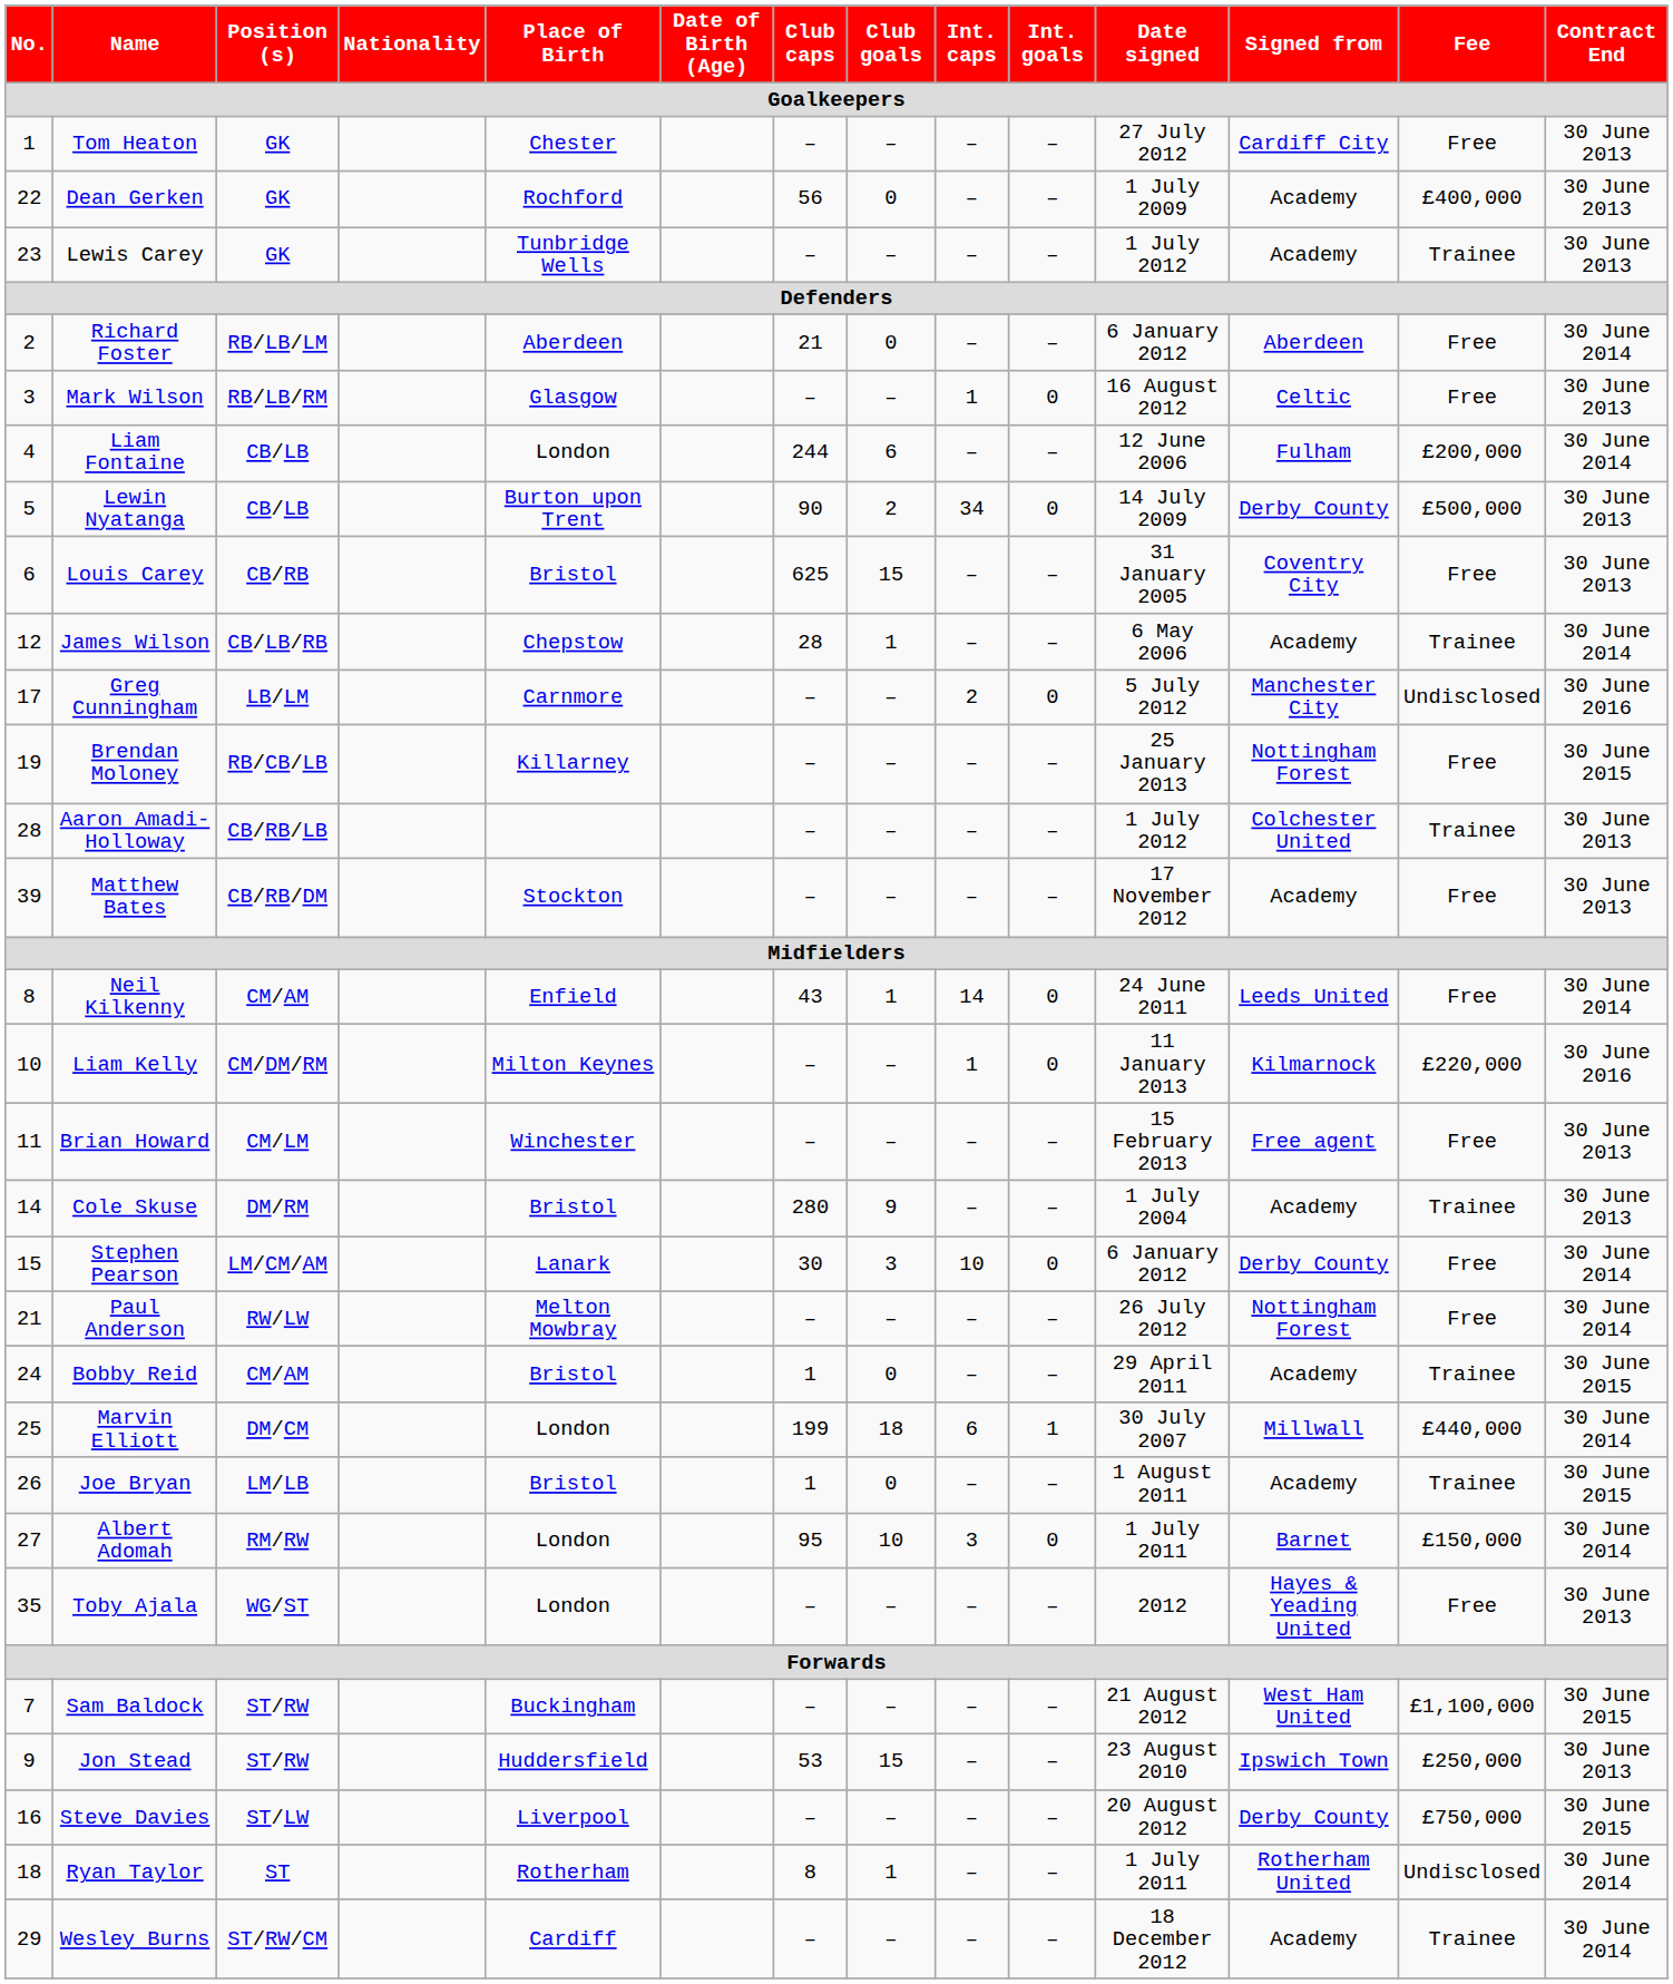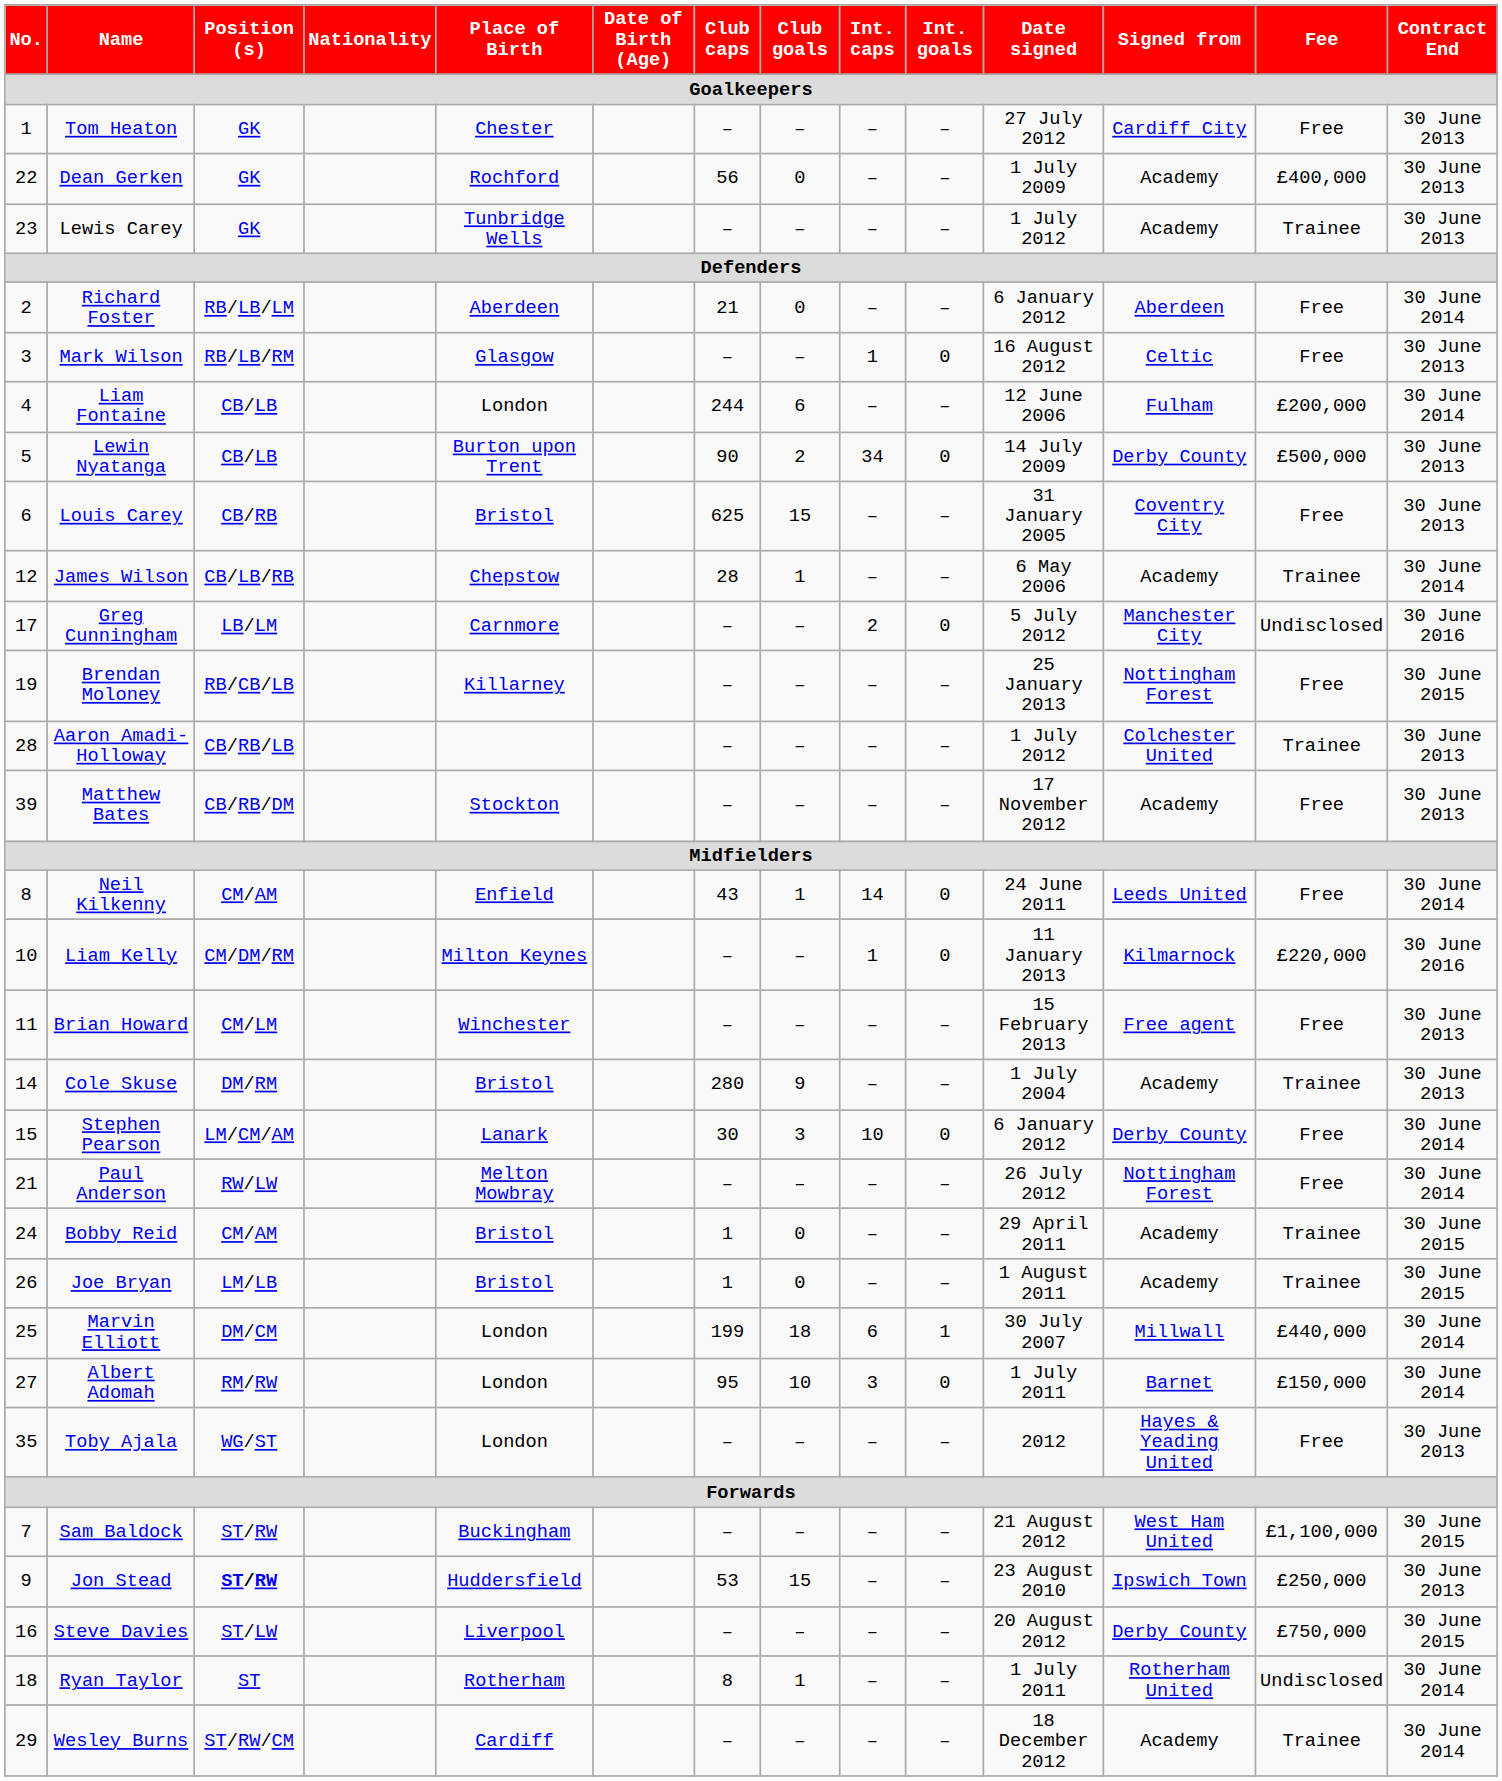rows swapped: Marvin Elliott <-> Joe Bryan
Jon Stead | Position (s): normal -> bold
